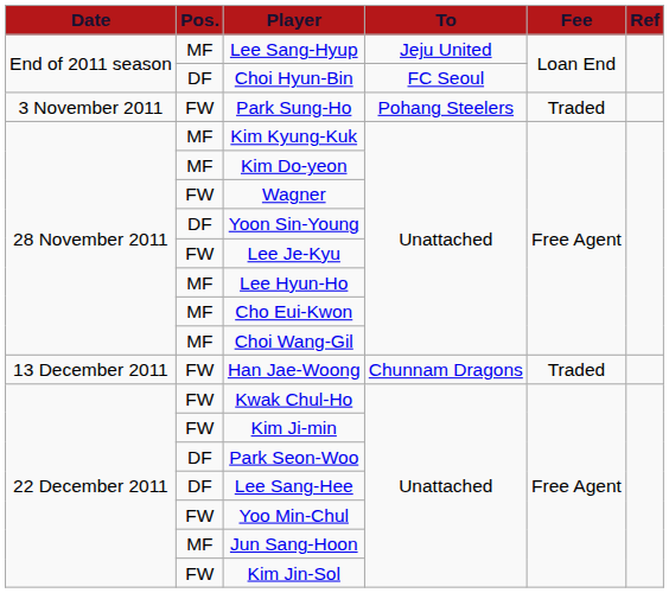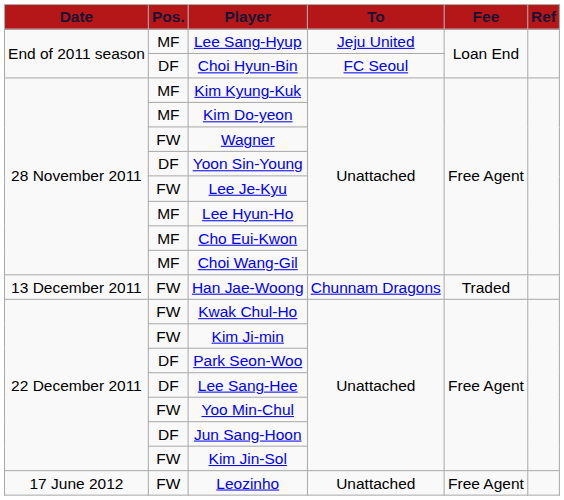- row: 3 November 2011 | FW | Park Sung-Ho | Pohang Steelers | Traded
Jun Sang-Hoon | Pos.: MF -> DF
+ row: 17 June 2012 | FW | Leozinho | Unattached | Free Agent
